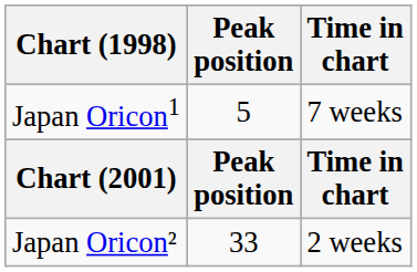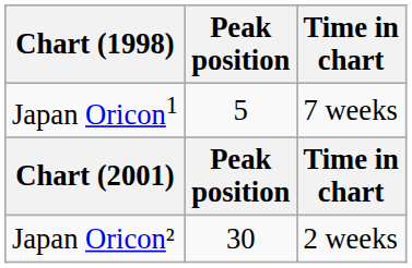Japan Oricon² | Peak position: 33 -> 30
